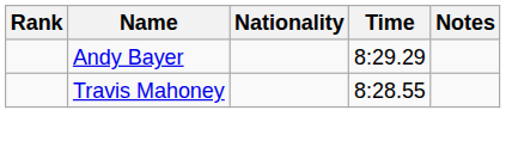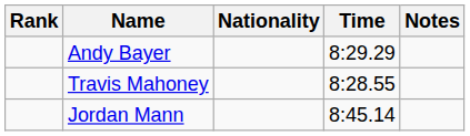+ row: Jordan Mann | 8:45.14
